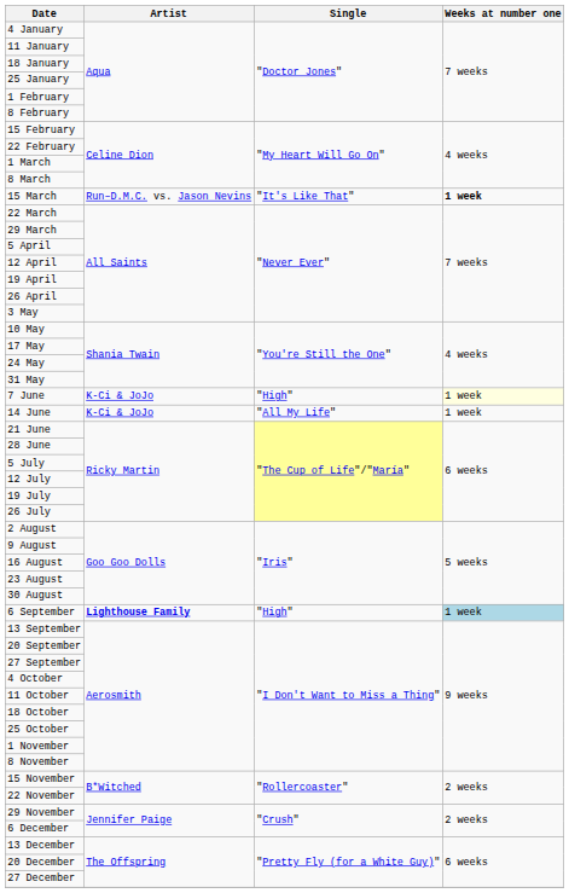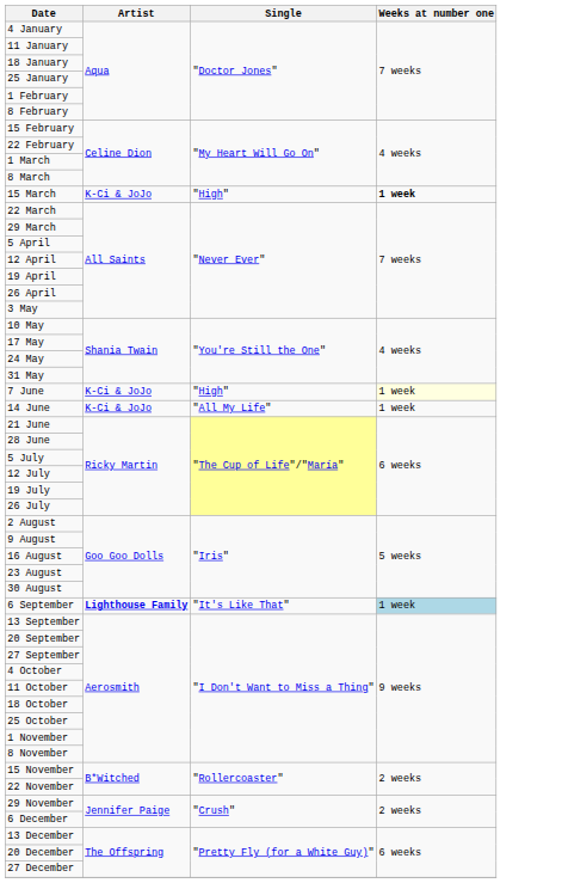15 March | Artist: Run–D.M.C. vs. Jason Nevins -> K-Ci & JoJo
15 March | Single: "It's Like That" -> "High"
6 September | Single: "High" -> "It's Like That"
